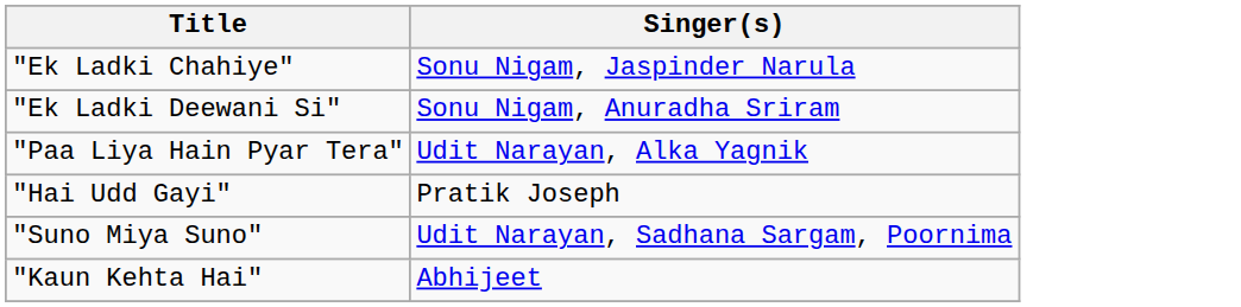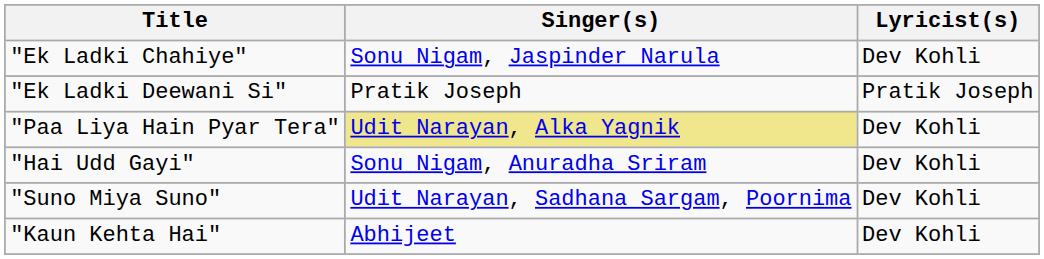+ column: Lyricist(s) | Dev Kohli | Pratik Joseph | Dev Kohli | Dev Kohli | Dev Kohli | Dev Kohli
"Ek Ladki Deewani Si" | Singer(s): Sonu Nigam, Anuradha Sriram -> Pratik Joseph
"Paa Liya Hain Pyar Tera" | Singer(s): no background -> khaki background
"Hai Udd Gayi" | Singer(s): Pratik Joseph -> Sonu Nigam, Anuradha Sriram
